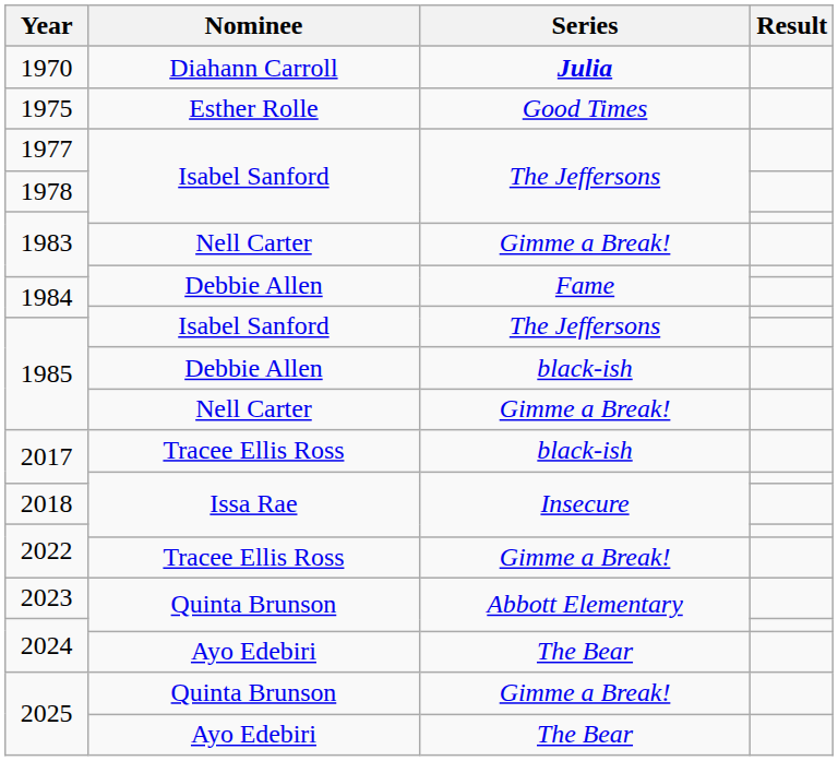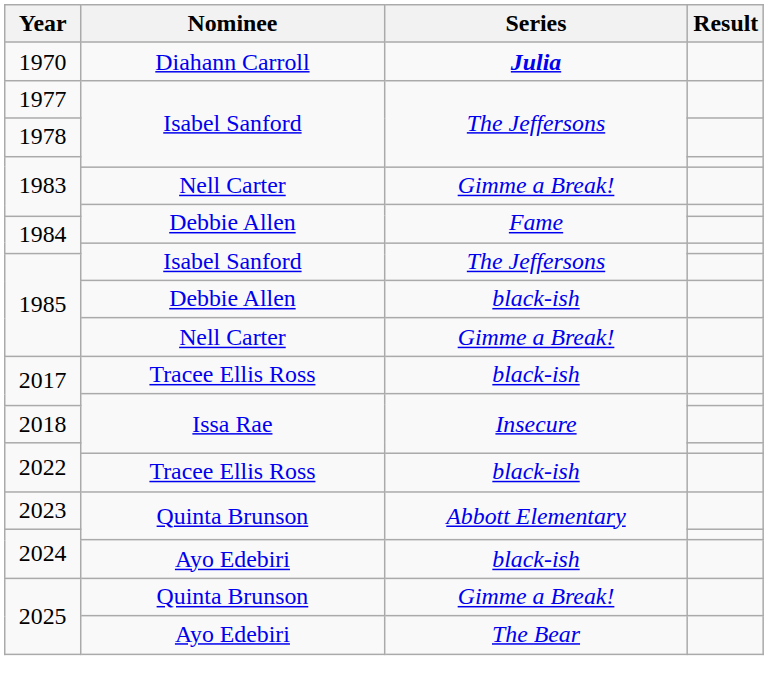- row: 1975 | Esther Rolle | Good Times
2022 / Tracee Ellis Ross | Series: Gimme a Break! -> black-ish
2024 / Ayo Edebiri | Series: The Bear -> black-ish
